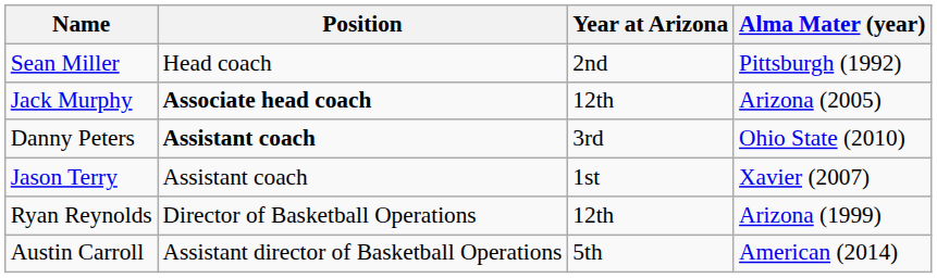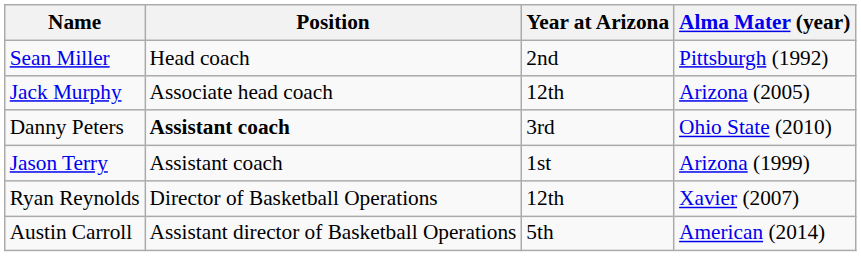Jack Murphy | Position: bold -> normal
Jason Terry | Alma Mater (year): Xavier (2007) -> Arizona (1999)
Ryan Reynolds | Alma Mater (year): Arizona (1999) -> Xavier (2007)
